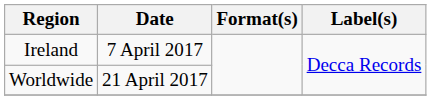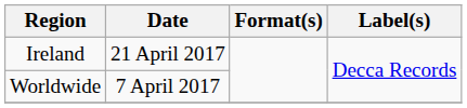Ireland | Date: 7 April 2017 -> 21 April 2017
Worldwide | Date: 21 April 2017 -> 7 April 2017
